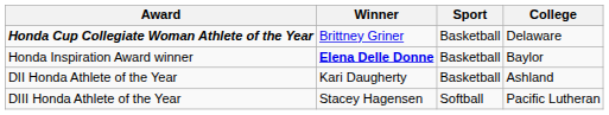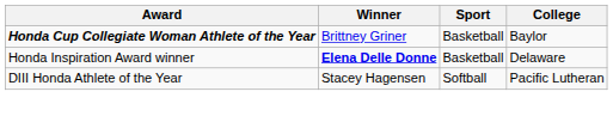Honda Cup Collegiate Woman Athlete of the Year | College: Delaware -> Baylor
Honda Inspiration Award winner | College: Baylor -> Delaware
- row: DII Honda Athlete of the Year | Kari Daugherty | Basketball | Ashland
